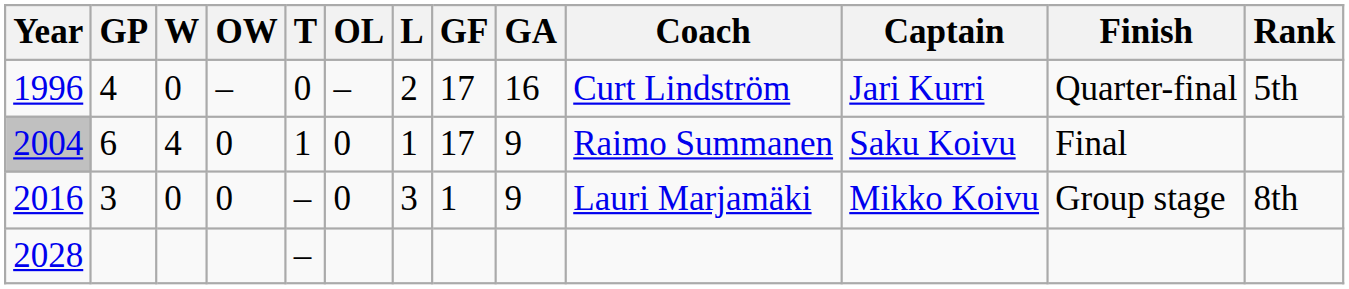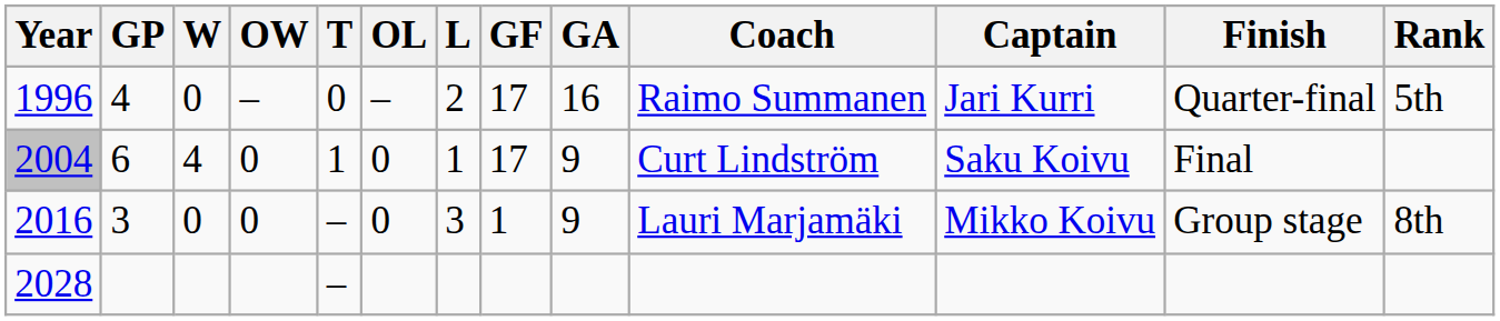1996 | Coach: Curt Lindström -> Raimo Summanen
2004 | Coach: Raimo Summanen -> Curt Lindström
